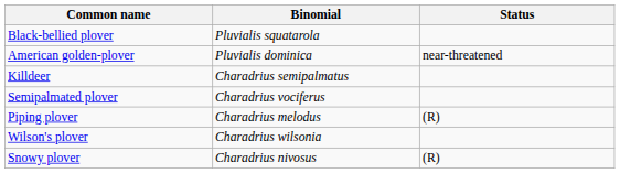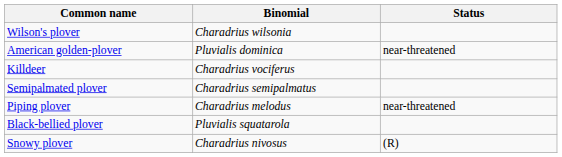rows swapped: Black-bellied plover <-> Wilson's plover
Killdeer | Binomial: Charadrius semipalmatus -> Charadrius vociferus
Semipalmated plover | Binomial: Charadrius vociferus -> Charadrius semipalmatus
Piping plover | Status: (R) -> near-threatened
